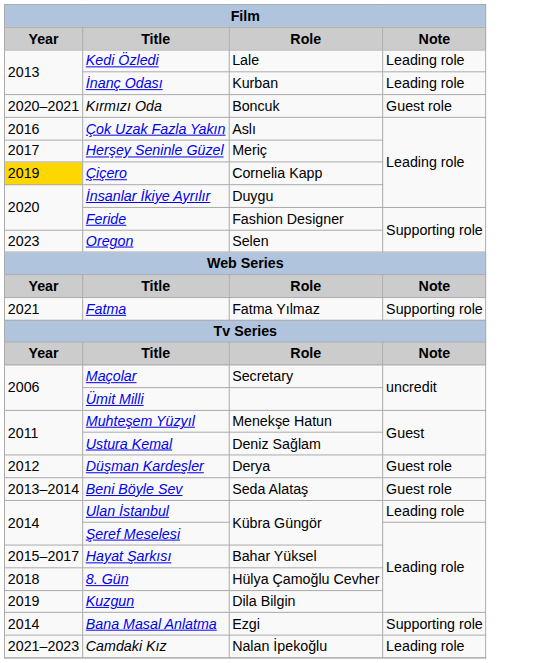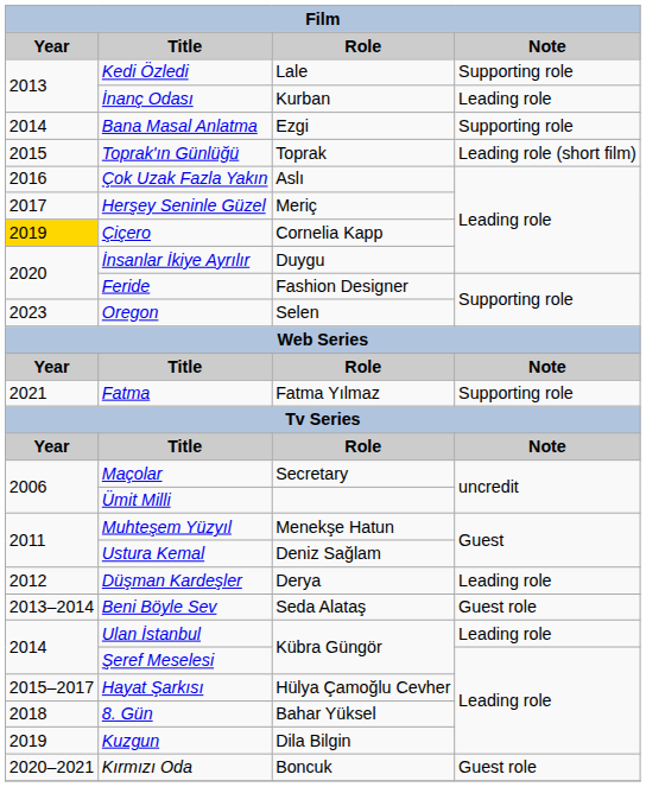Kedi Özledi | Note: Leading role -> Supporting role
rows swapped: Bana Masal Anlatma <-> Kırmızı Oda
+ row: 2015 | Toprak'ın Günlüğü | Toprak | Leading role (short film)
Düşman Kardeşler | Note: Guest role -> Leading role
Hayat Şarkısı | Role: Bahar Yüksel -> Hülya Çamoğlu Cevher
8. Gün | Role: Hülya Çamoğlu Cevher -> Bahar Yüksel
- row: 2021–2023 | Camdaki Kız | Nalan İpekoğlu | Leading role
